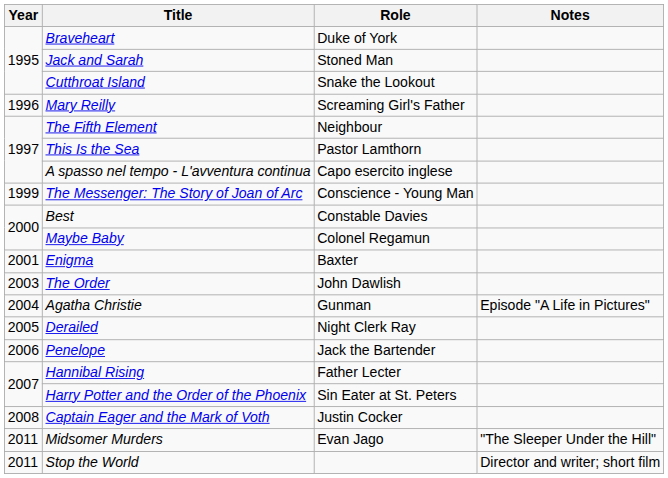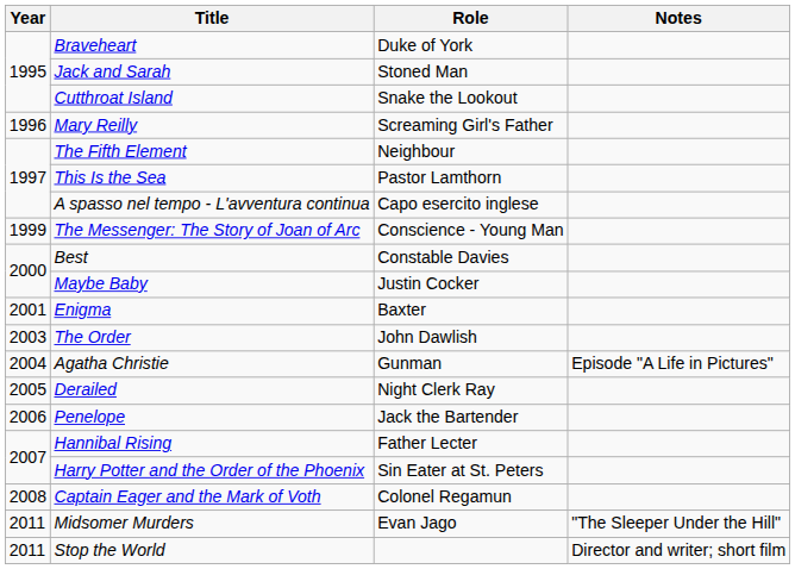Maybe Baby | Role: Colonel Regamun -> Justin Cocker
Captain Eager and the Mark of Voth | Role: Justin Cocker -> Colonel Regamun
